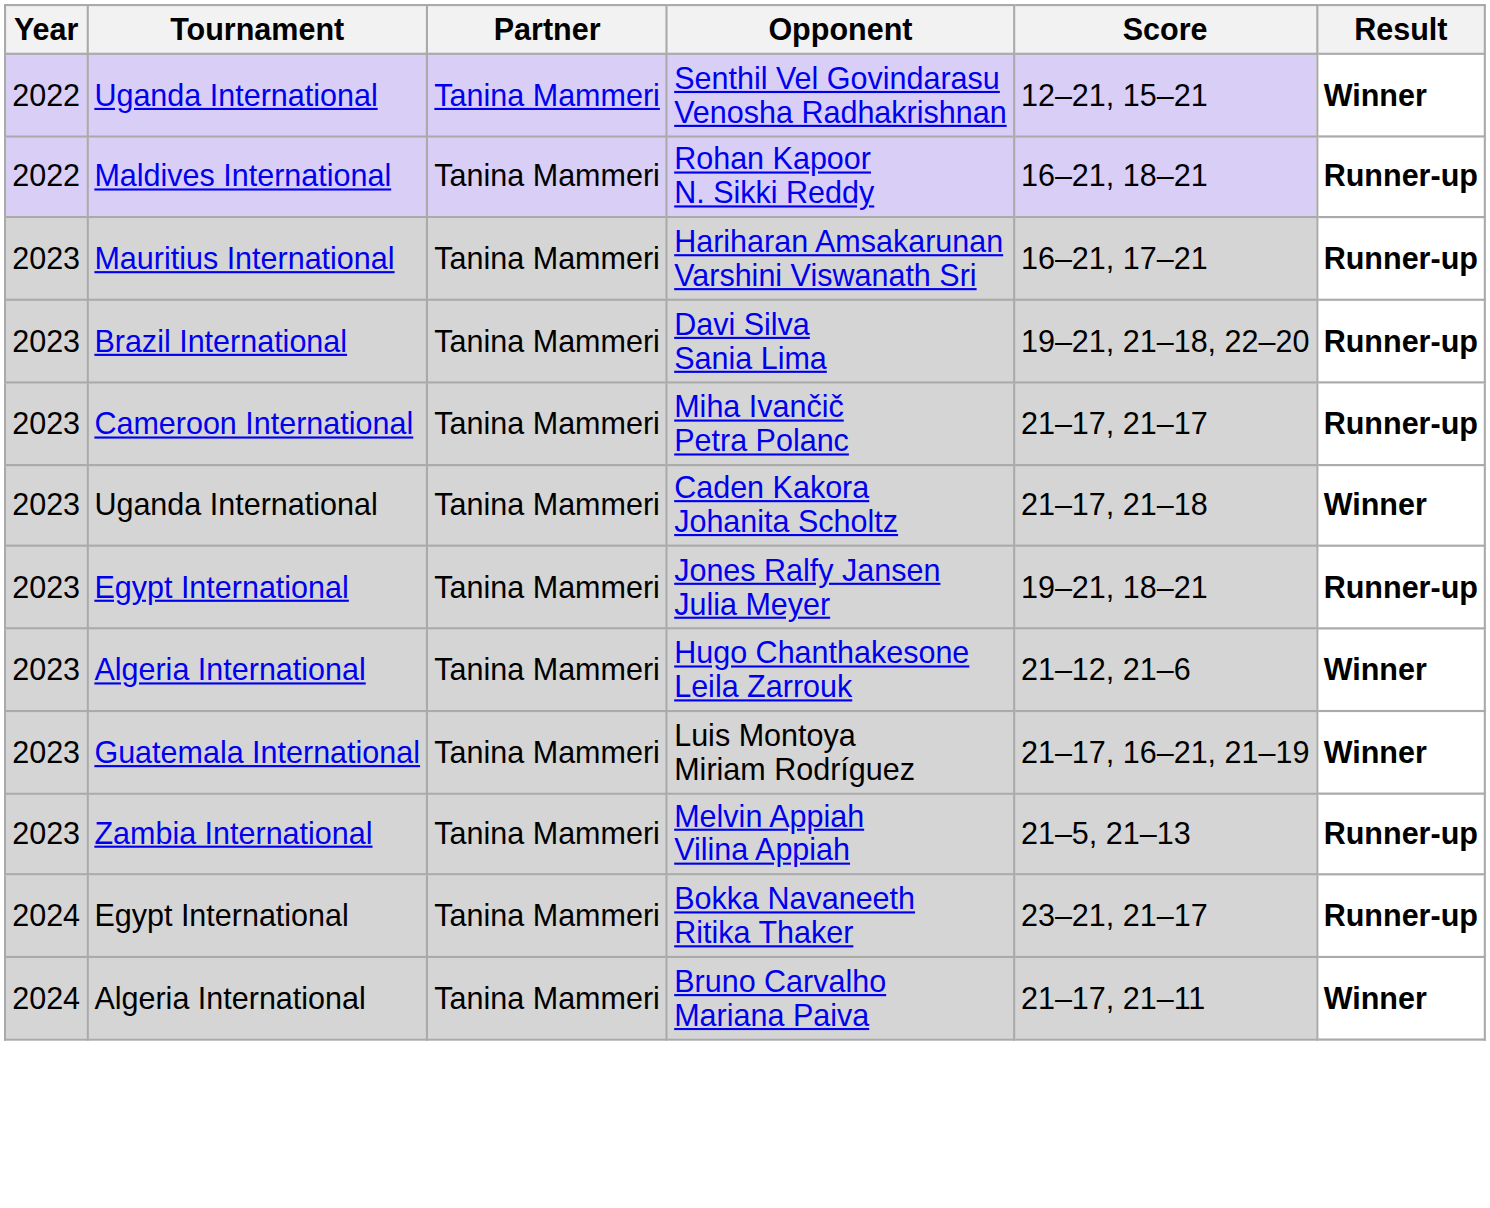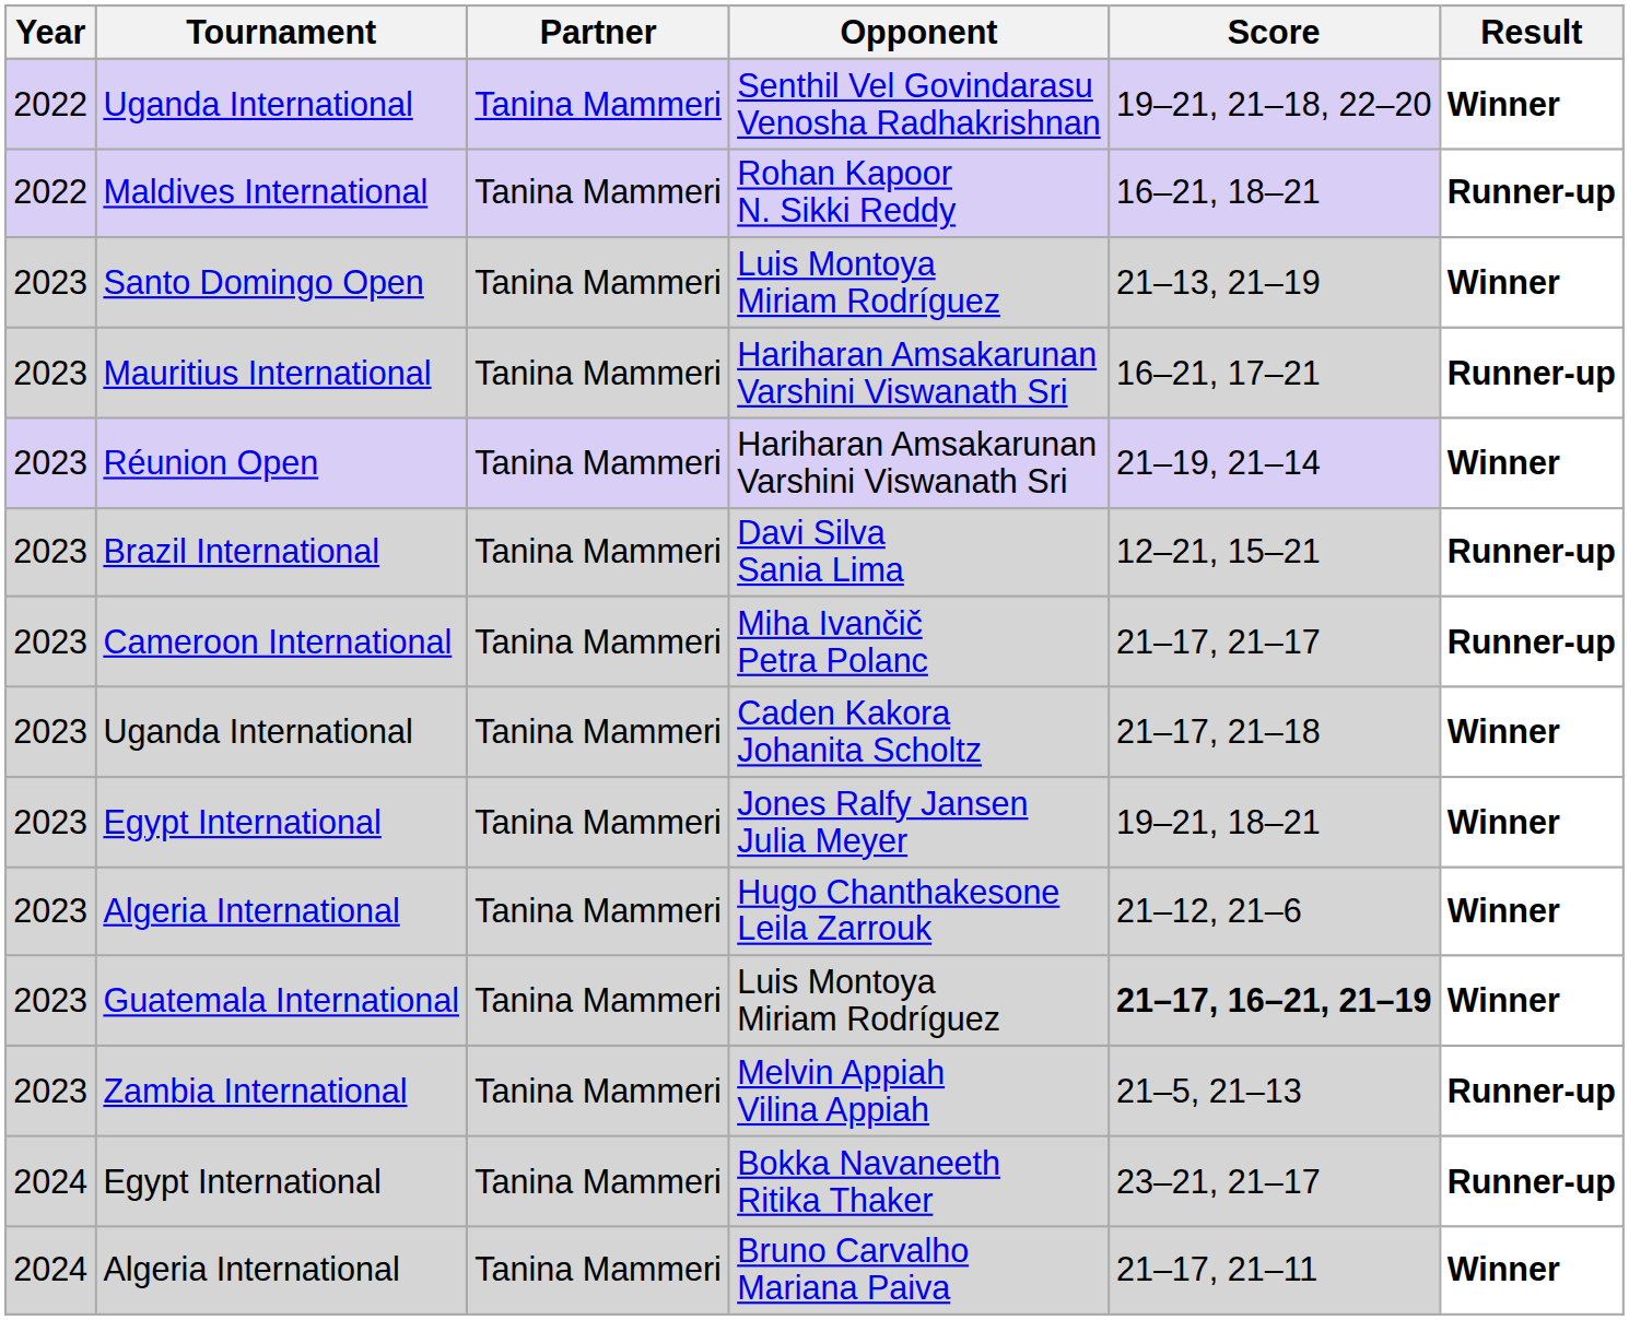Senthil Vel Govindarasu Venosha Radhakrishnan | Score: 12–21, 15–21 -> 19–21, 21–18, 22–20
+ row: 2023 | Santo Domingo Open | Tanina Mammeri | Luis Montoya Miriam Rodríguez | 21–13, 21–19 | Winner
+ row: 2023 | Réunion Open | Tanina Mammeri | Hariharan Amsakarunan Varshini Viswanath Sri | 21–19, 21–14 | Winner
Davi Silva Sania Lima | Score: 19–21, 21–18, 22–20 -> 12–21, 15–21
Jones Ralfy Jansen Julia Meyer | Result: Runner-up -> Winner
Guatemala International / Luis Montoya Miriam Rodríguez | Score: normal -> bold
